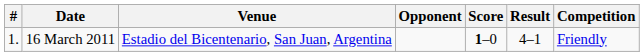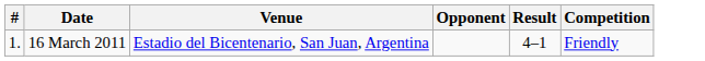- column: Score | 1–0
